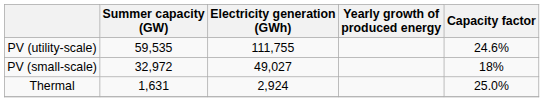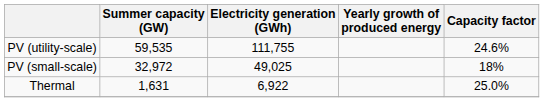PV (small-scale) | Electricity generation (GWh): 49,027 -> 49,025
Thermal | Electricity generation (GWh): 2,924 -> 6,922
